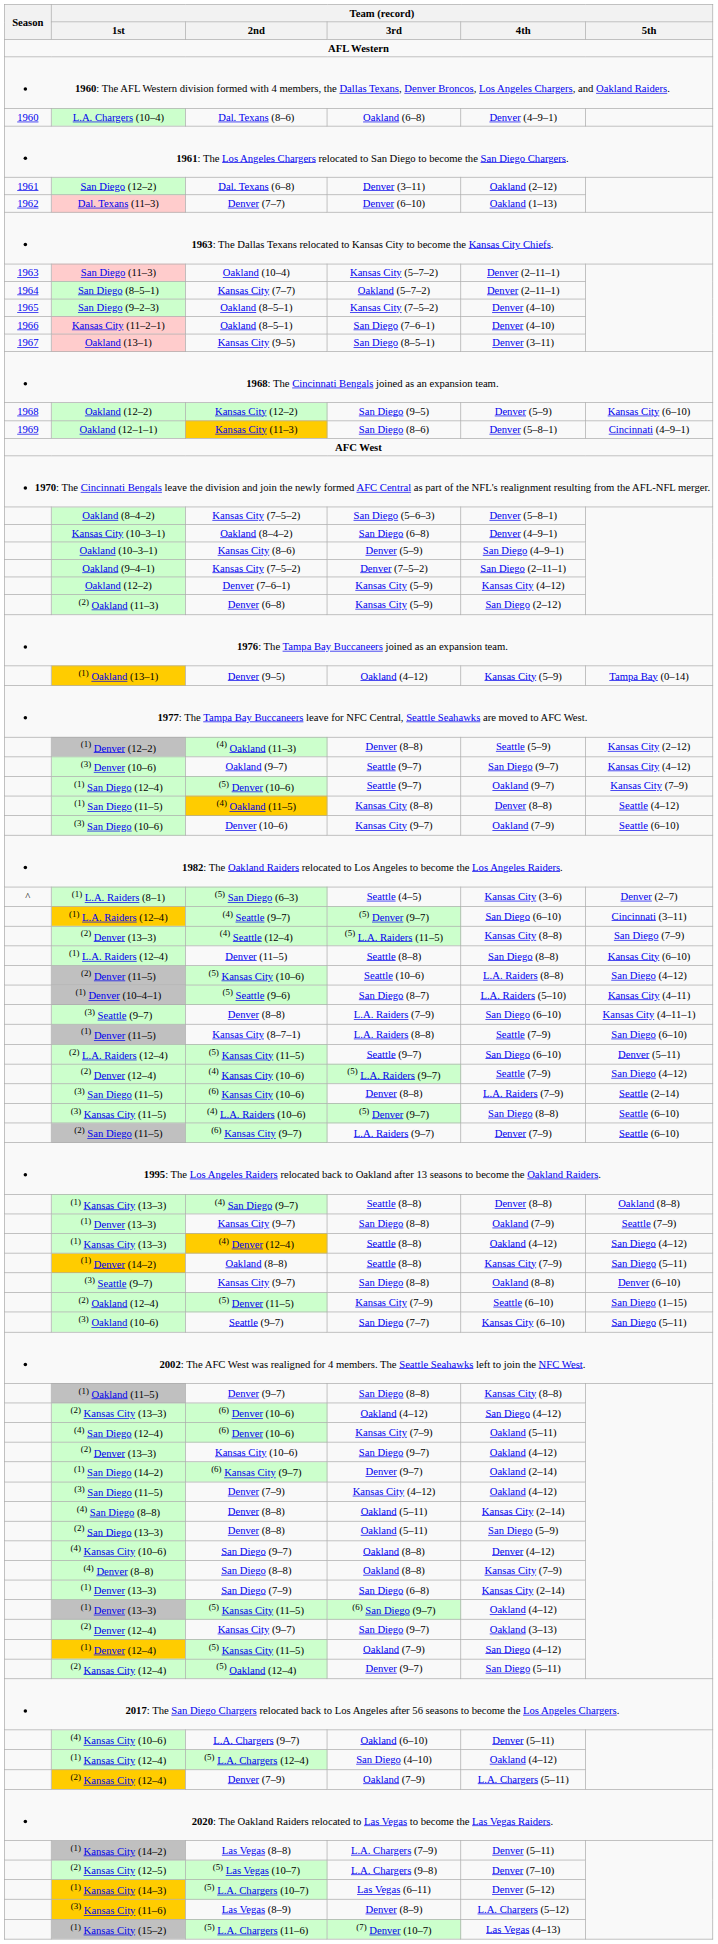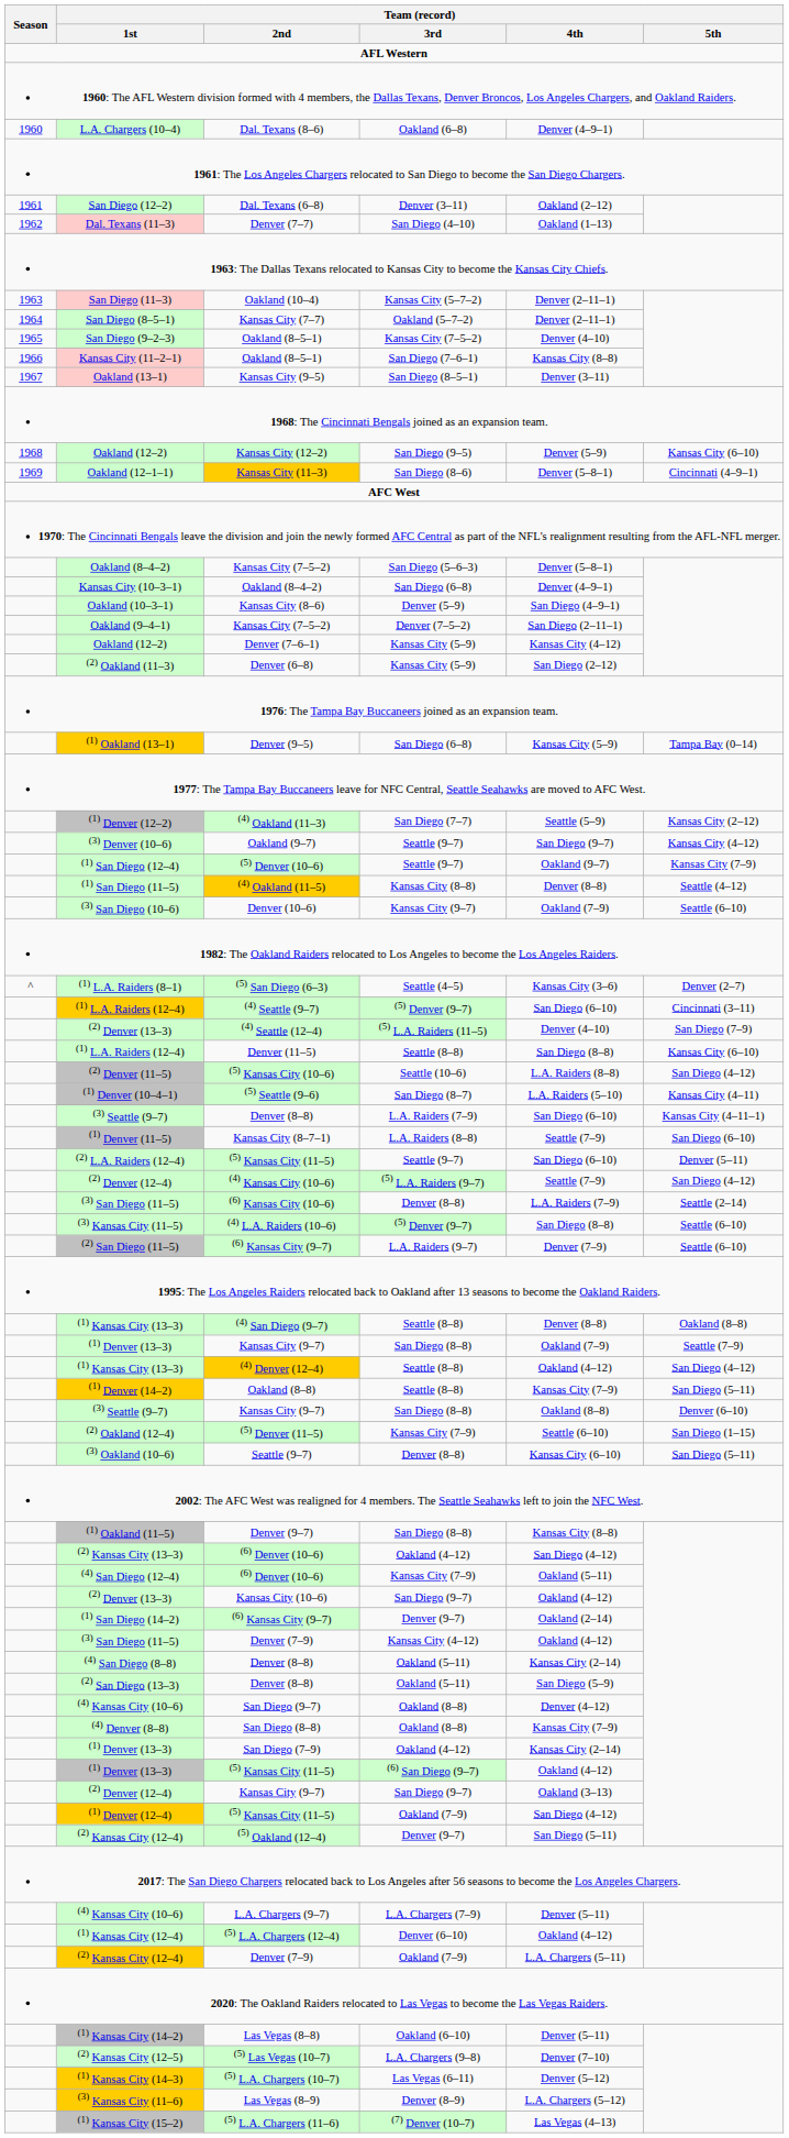Dal. Texans (11–3) | Team (record) / 3rd: Denver (6–10) -> San Diego (4–10)
Kansas City (11–2–1) | Team (record) / 4th: Denver (4–10) -> Kansas City (8–8)
(1) Oakland (13–1) | Team (record) / 3rd: Oakland (4–12) -> San Diego (6–8)
(1) Denver (12–2) | Team (record) / 3rd: Denver (8–8) -> San Diego (7–7)
(2) Denver (13–3) / (4) Seattle (12–4) | Team (record) / 4th: Kansas City (8–8) -> Denver (4–10)
(3) Oakland (10–6) | Team (record) / 3rd: San Diego (7–7) -> Denver (8–8)
(1) Denver (13–3) / San Diego (7–9) | Team (record) / 3rd: San Diego (6–8) -> Oakland (4–12)
(4) Kansas City (10–6) / L.A. Chargers (9–7) | Team (record) / 3rd: Oakland (6–10) -> L.A. Chargers (7–9)
(1) Kansas City (12–4) | Team (record) / 3rd: San Diego (4–10) -> Denver (6–10)
(1) Kansas City (14–2) | Team (record) / 3rd: L.A. Chargers (7–9) -> Oakland (6–10)
